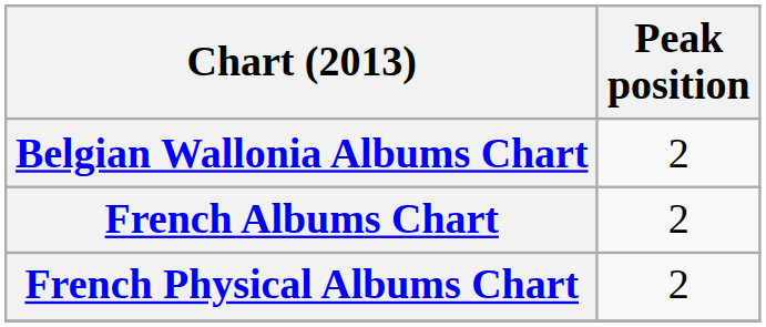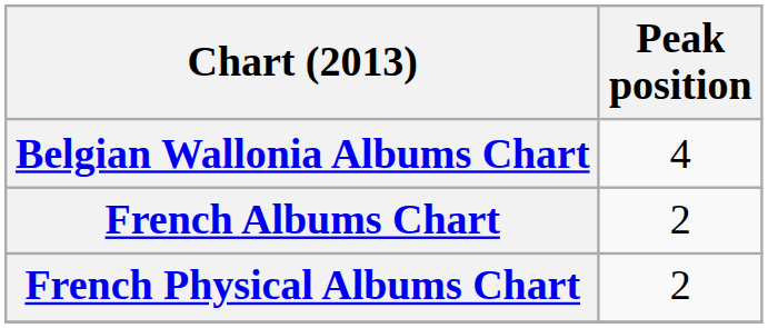Belgian Wallonia Albums Chart | Peak position: 2 -> 4
